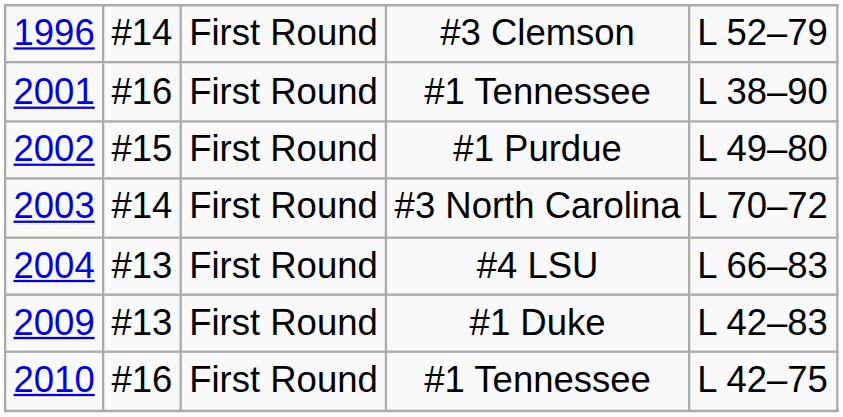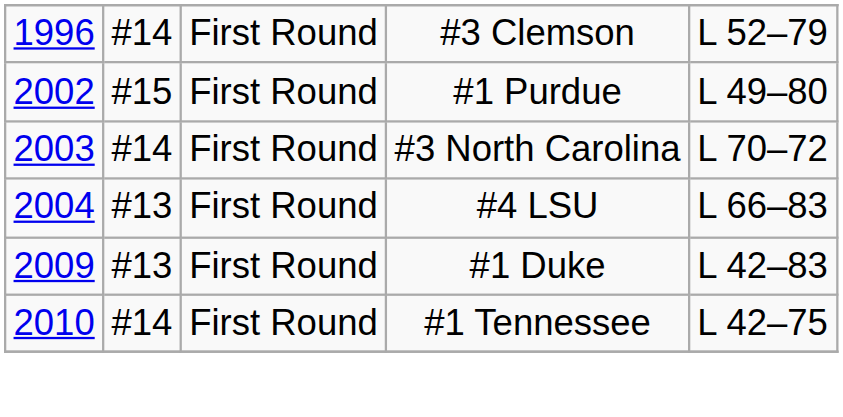- row: 2001 | #16 | First Round | #1 Tennessee | L 38–90
2010 | column 2: #16 -> #14
